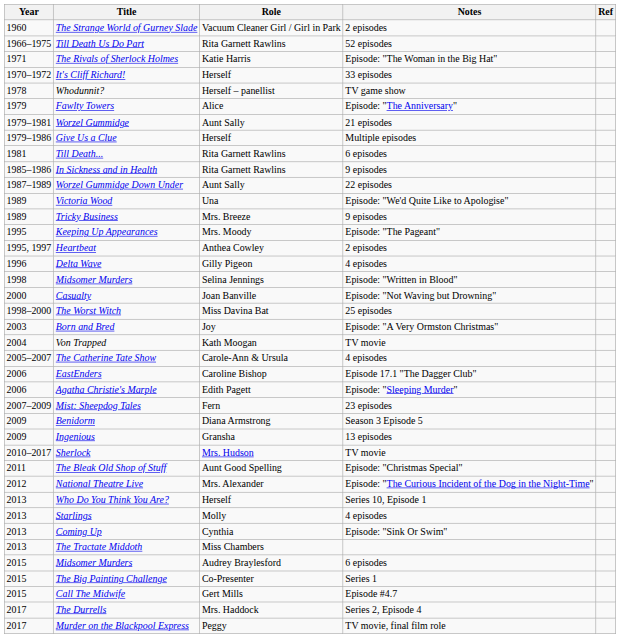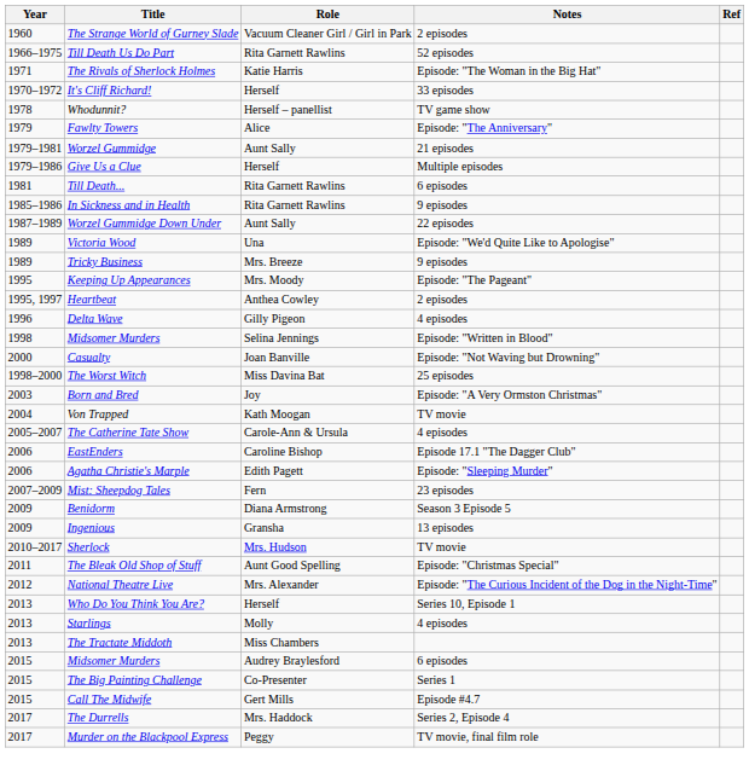- row: 2013 | Coming Up | Cynthia | Episode: "Sink Or Swim"
